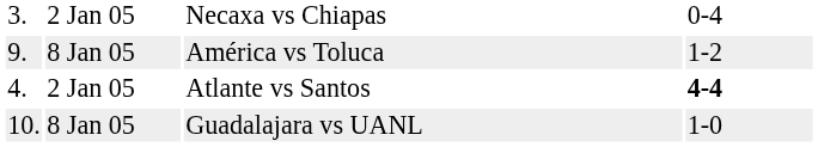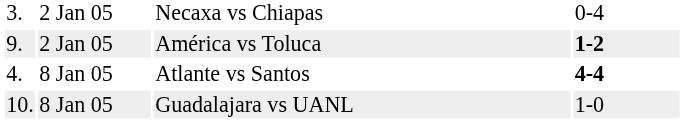América vs Toluca | column 2: 8 Jan 05 -> 2 Jan 05
América vs Toluca | column 4: normal -> bold
Atlante vs Santos | column 2: 2 Jan 05 -> 8 Jan 05
